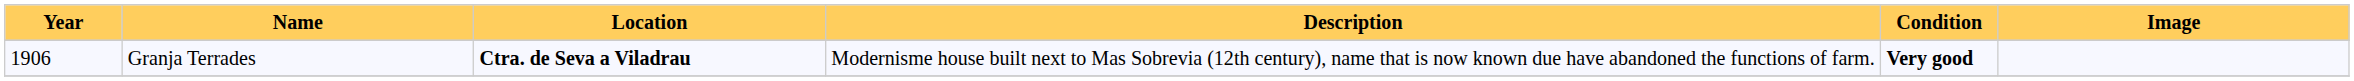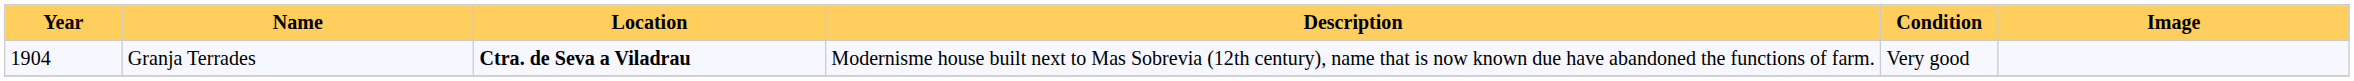Granja Terrades | Year: 1906 -> 1904
Granja Terrades | Condition: bold -> normal
